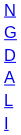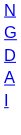- row: L
